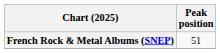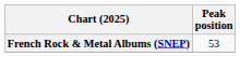French Rock & Metal Albums (SNEP) | Peak position: 51 -> 53
